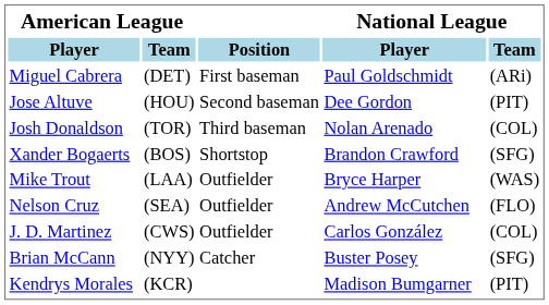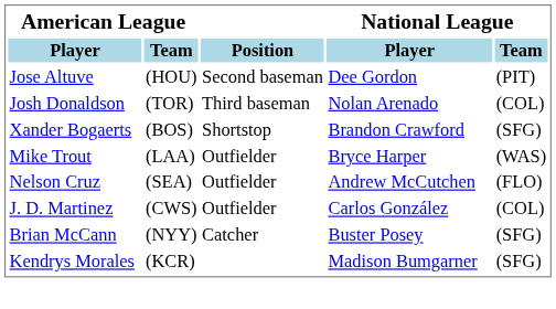- row: Miguel Cabrera | (DET) | First baseman | Paul Goldschmidt | (ARi)
Kendrys Morales | National League / Team: (PIT) -> (SFG)
